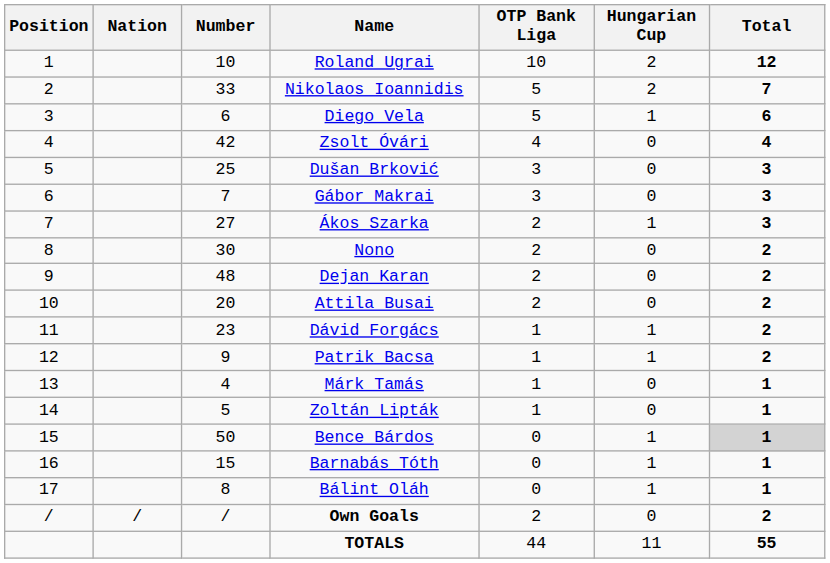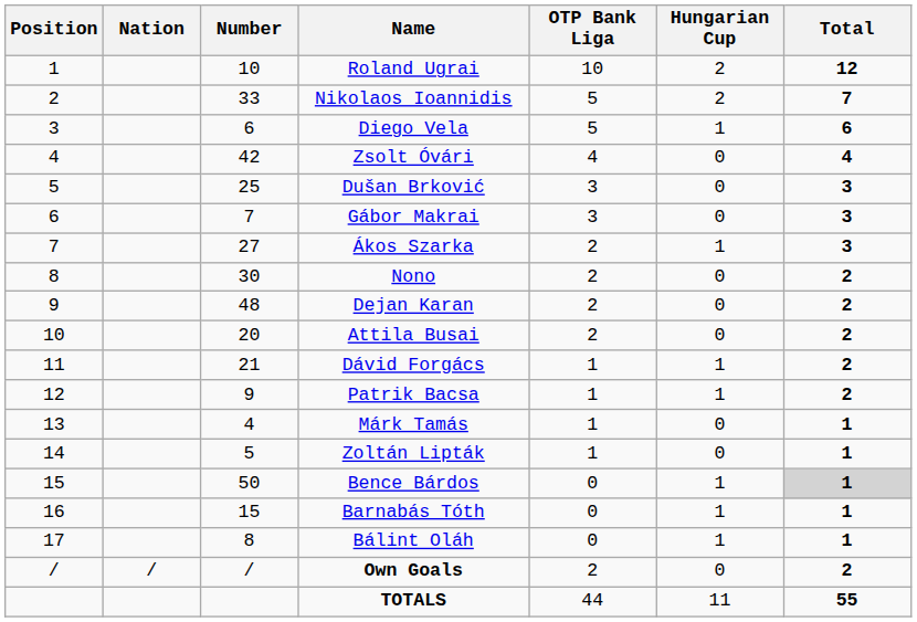Dávid Forgács | Number: 23 -> 21
